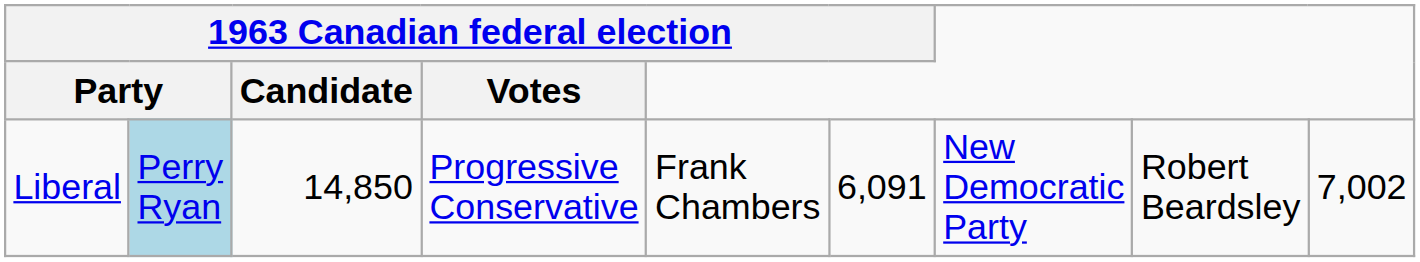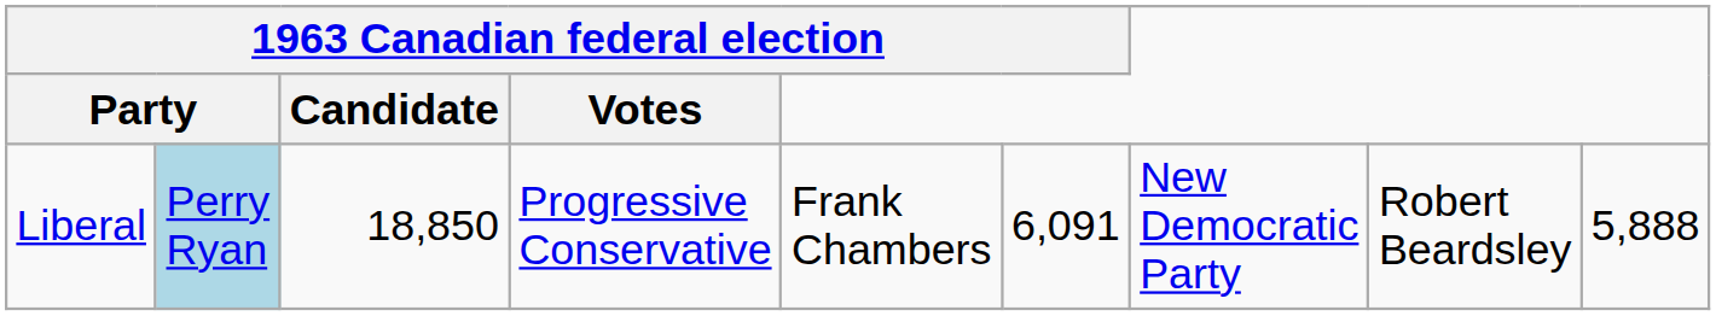Liberal | 1963 Canadian federal election / Candidate: 14,850 -> 18,850
Liberal | column 9: 7,002 -> 5,888
